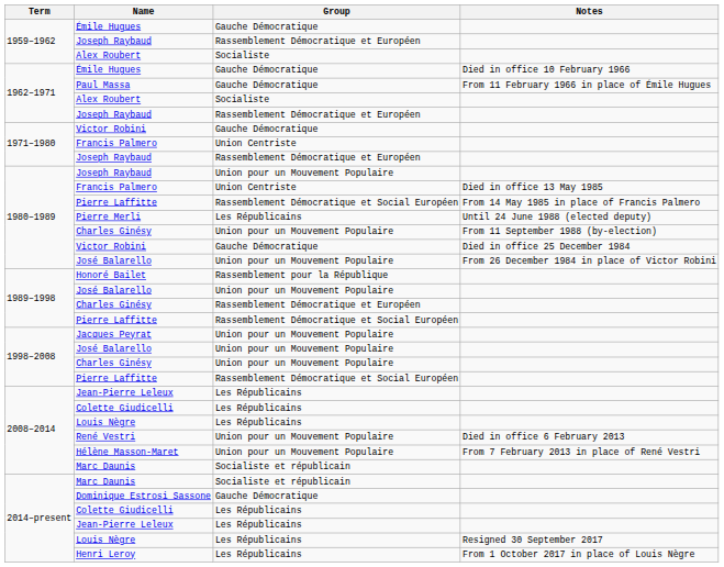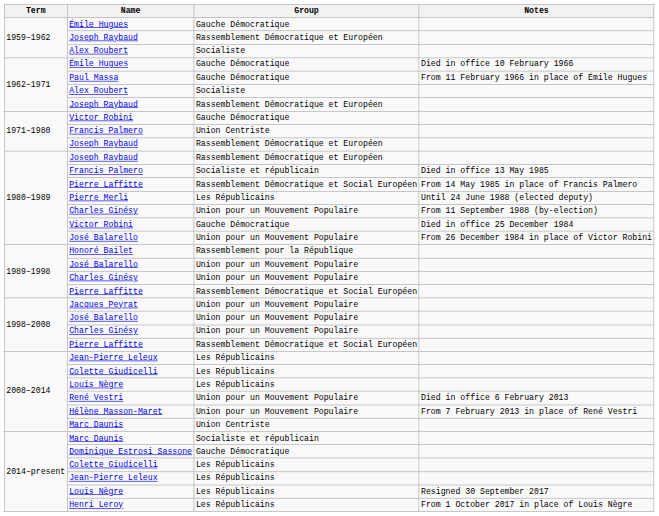1980–1989 / Joseph Raybaud | Group: Union pour un Mouvement Populaire -> Rassemblement Démocratique et Européen
1980–1989 / Francis Palmero | Group: Union Centriste -> Socialiste et républicain
1989–1998 / Charles Ginésy | Group: Rassemblement Démocratique et Européen -> Union pour un Mouvement Populaire
2008–2014 / Marc Daunis | Group: Socialiste et républicain -> Union Centriste
